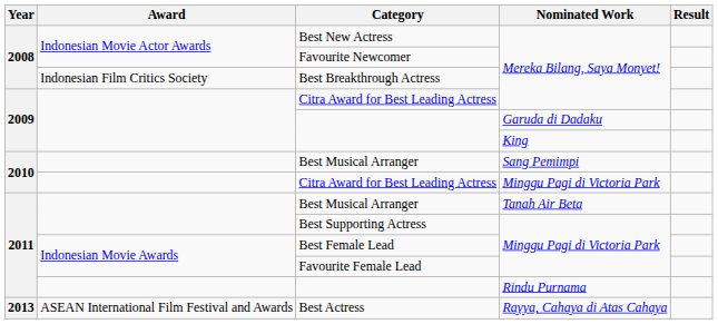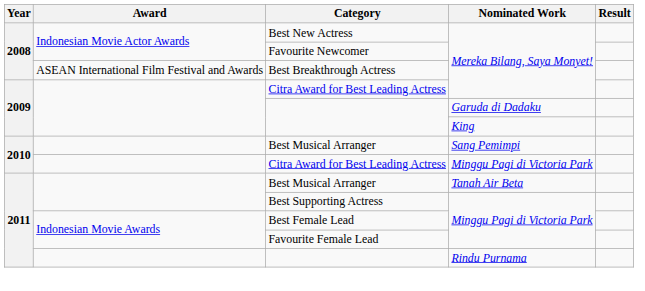Best Breakthrough Actress | Award: Indonesian Film Critics Society -> ASEAN International Film Festival and Awards
- row: 2013 | ASEAN International Film Festival and Awards | Best Actress | Rayya, Cahaya di Atas Cahaya
